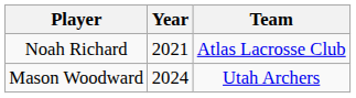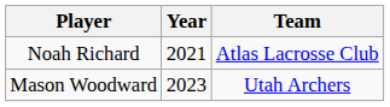Mason Woodward | Year: 2024 -> 2023
